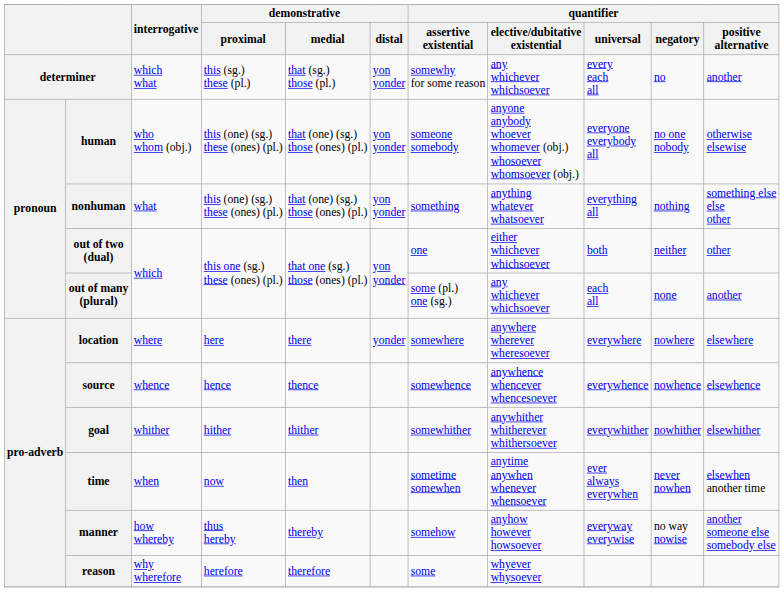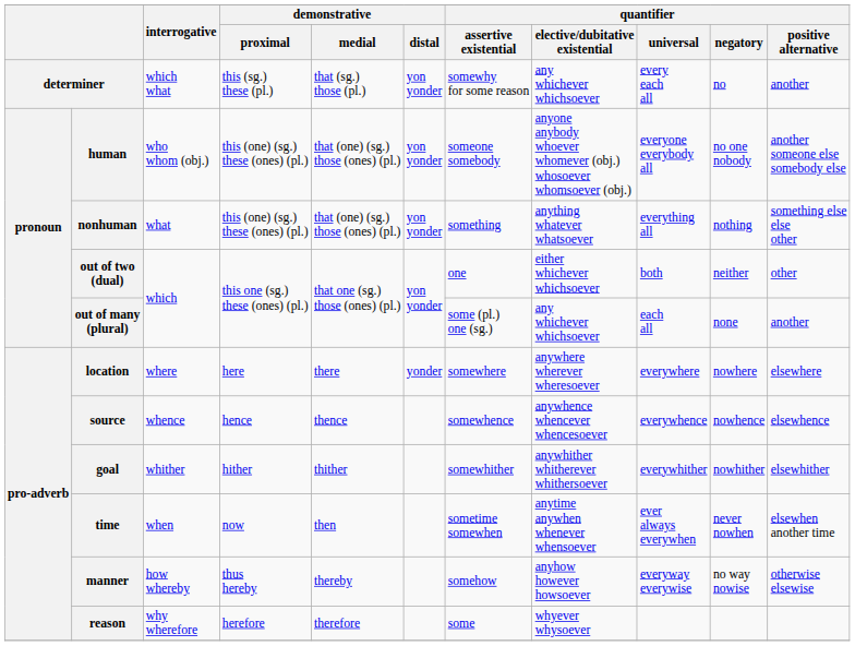human | quantifier / positive alternative: otherwise elsewise -> another someone else somebody else
manner | quantifier / positive alternative: another someone else somebody else -> otherwise elsewise
